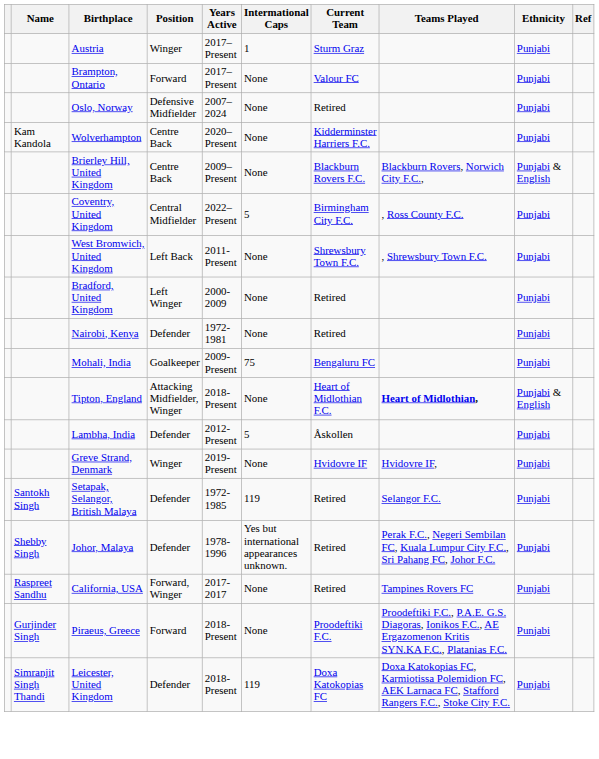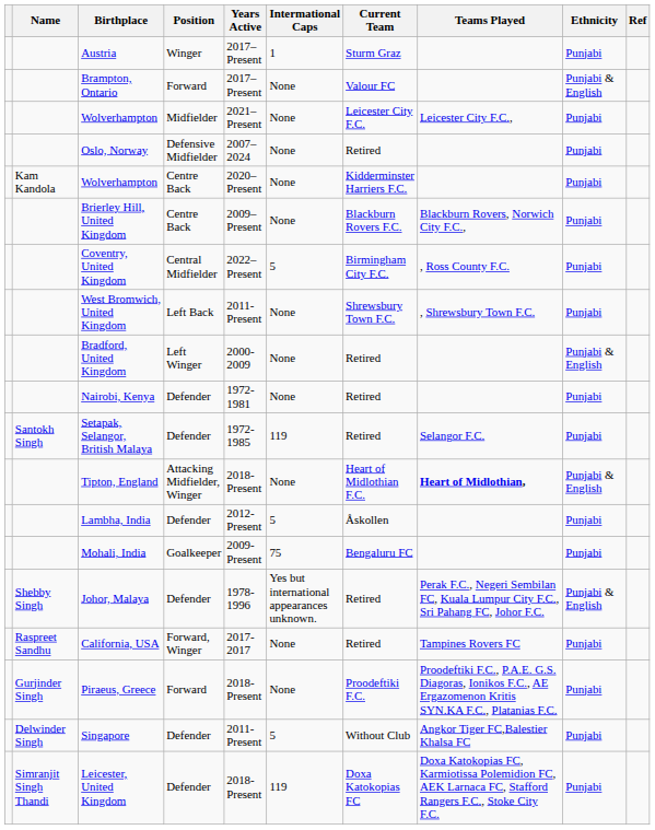Brampton, Ontario | Ethnicity: Punjabi -> Punjabi & English
+ row: Wolverhampton | Midfielder | 2021–Present | None | Leicester City F.C. | Leicester City F.C., | Punjabi
Brierley Hill, United Kingdom | Ethnicity: Punjabi & English -> Punjabi
Bradford, United Kingdom | Ethnicity: Punjabi -> Punjabi & English
rows swapped: Mohali, India <-> Setapak, Selangor, British Malaya
- row: Greve Strand, Denmark | Winger | 2019-Present | None | Hvidovre IF | Hvidovre IF, | Punjabi
Johor, Malaya | Ethnicity: Punjabi -> Punjabi & English
+ row: Delwinder Singh | Singapore | Defender | 2011-Present | 5 | Without Club | Angkor Tiger FC,Balestier Khalsa FC | Punjabi
